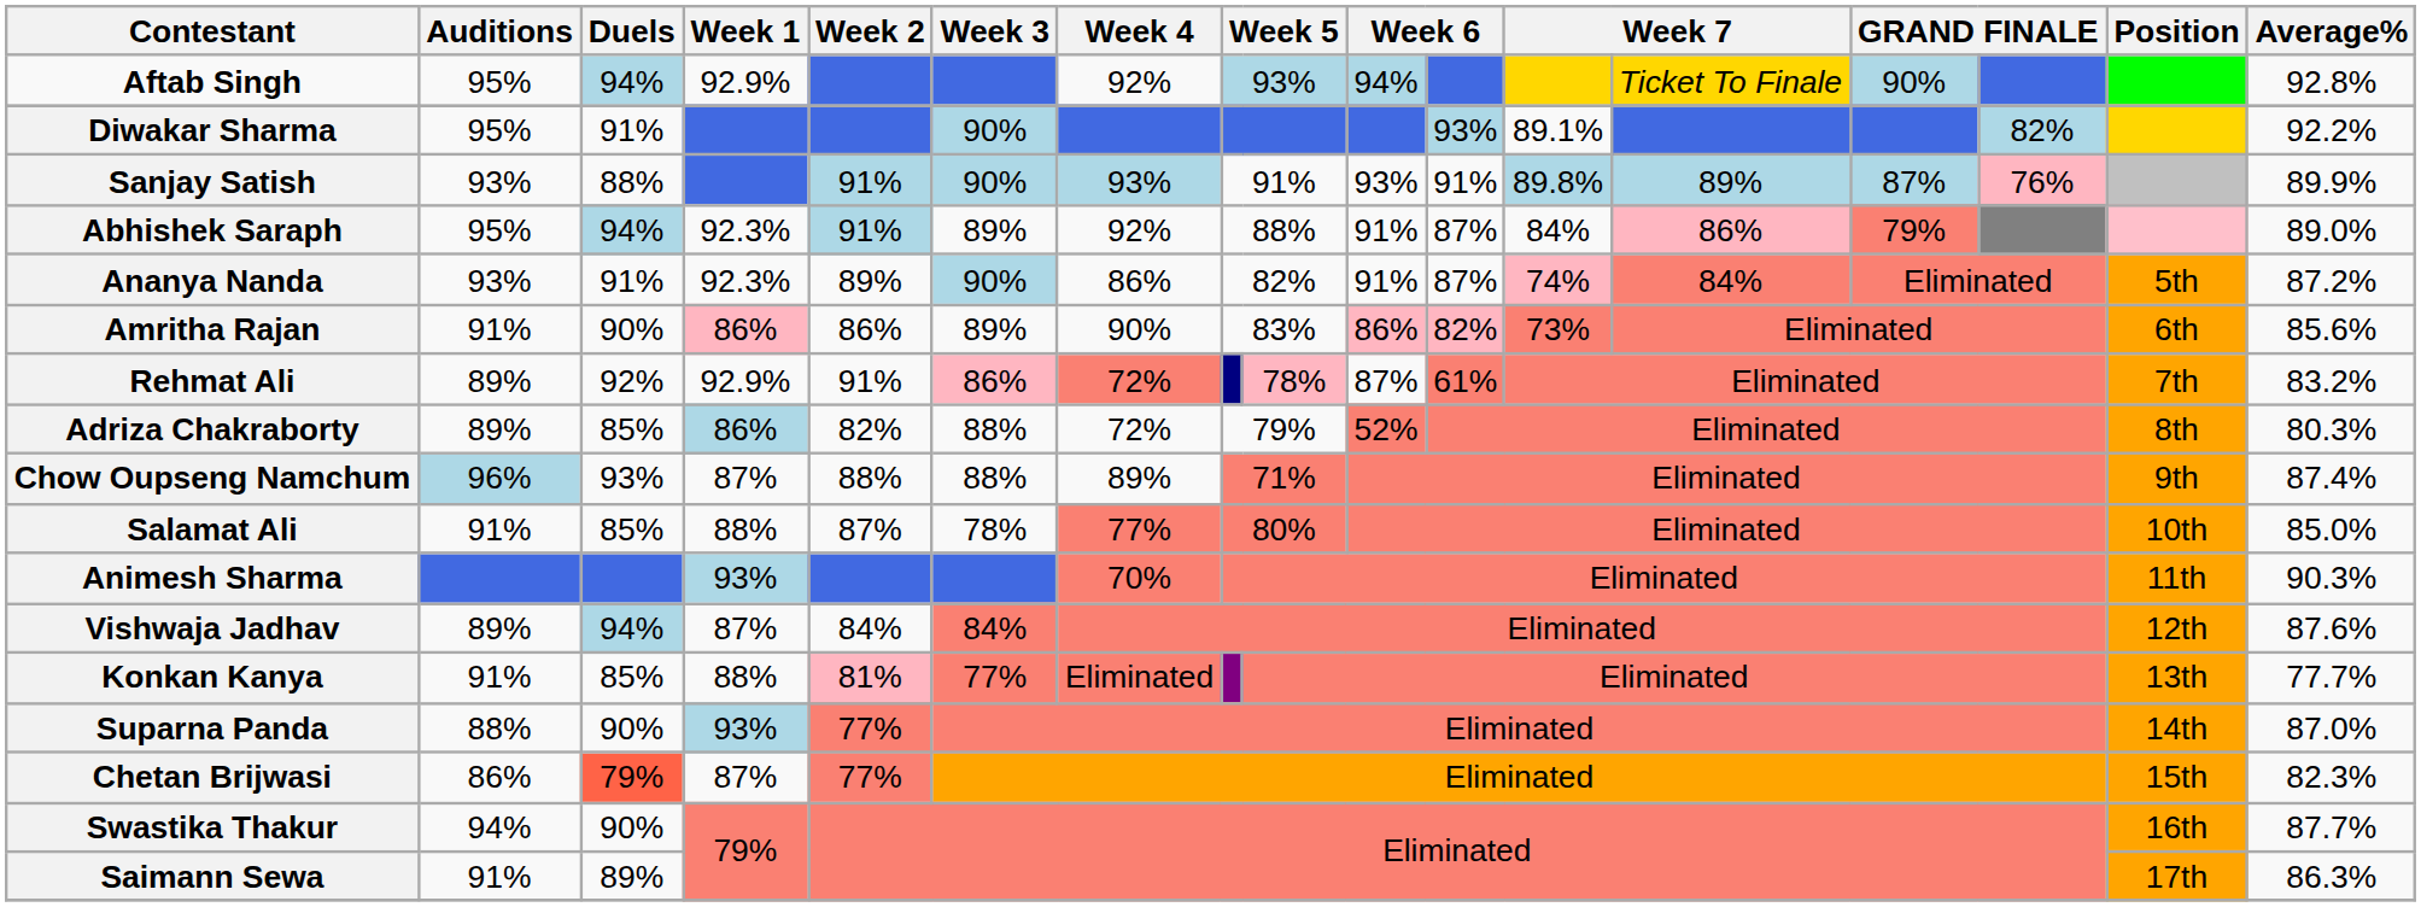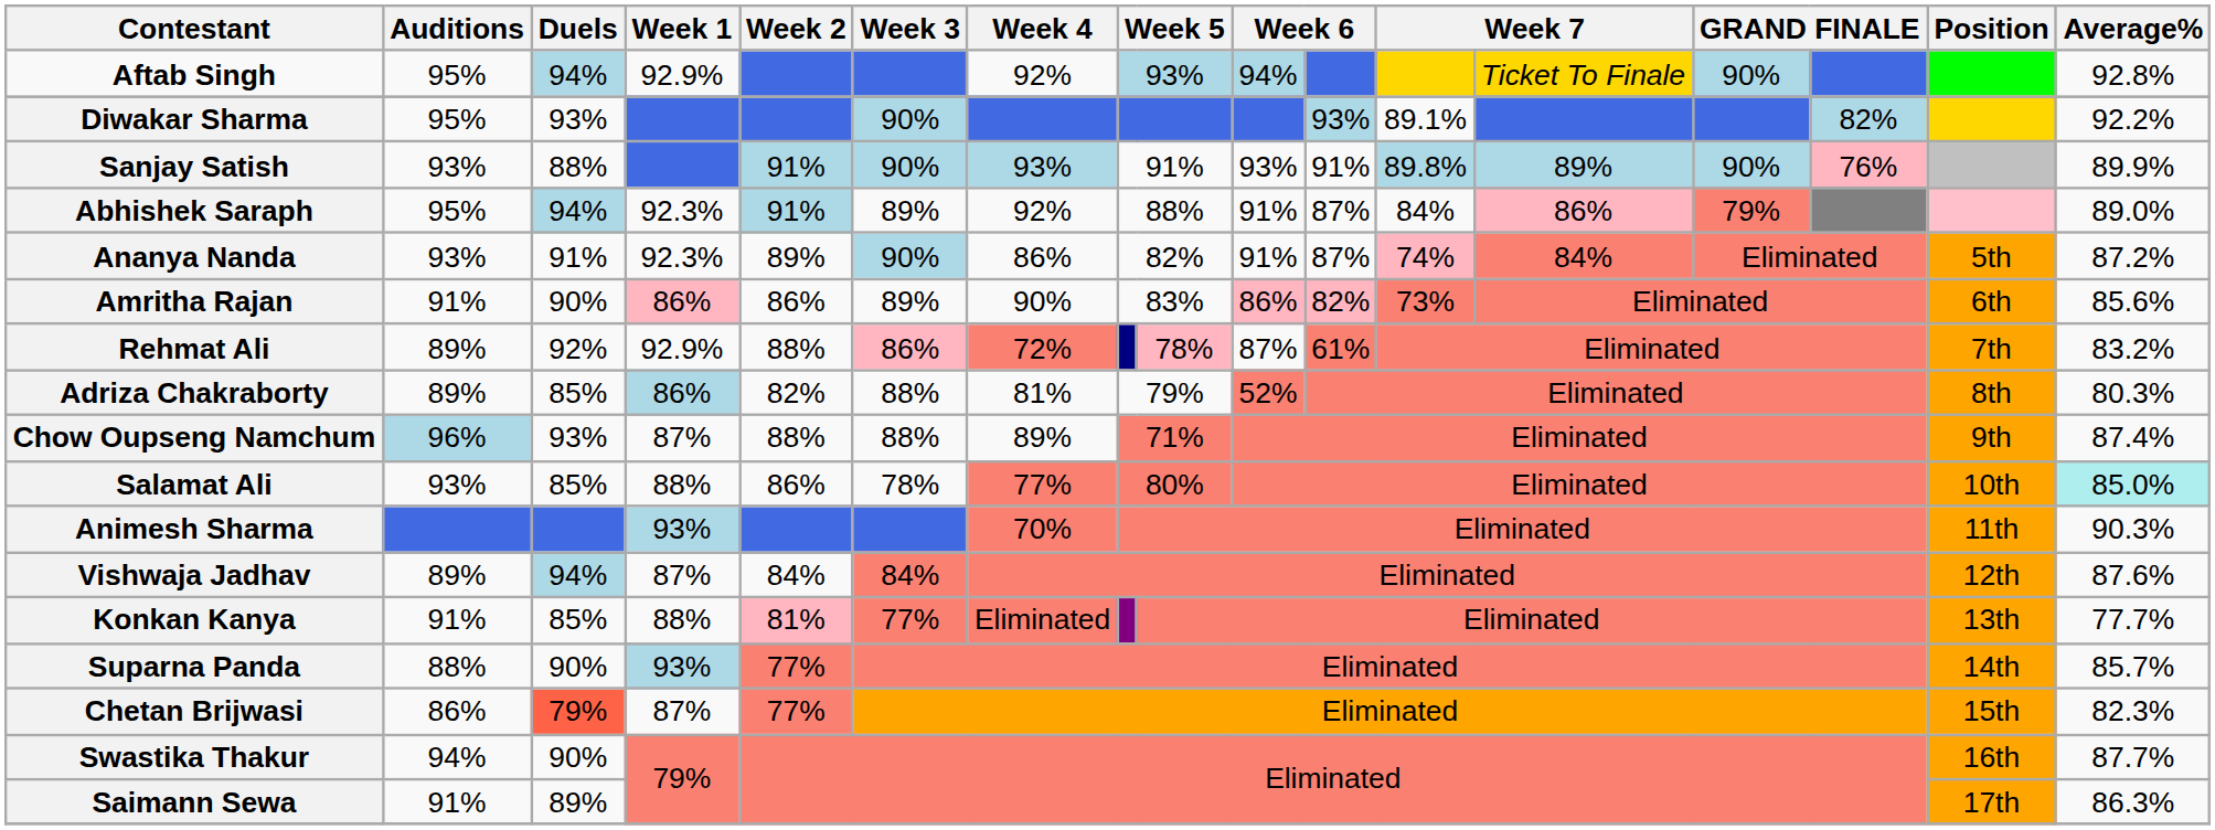Diwakar Sharma | Duels: 91% -> 93%
Sanjay Satish | column 14: 87% -> 90%
Rehmat Ali | Week 2: 91% -> 88%
Adriza Chakraborty | Week 4: 72% -> 81%
Salamat Ali | Auditions: 91% -> 93%
Salamat Ali | Week 2: 87% -> 86%
Salamat Ali | Average%: no background -> paleturquoise background
Suparna Panda | Average%: 87.0% -> 85.7%
